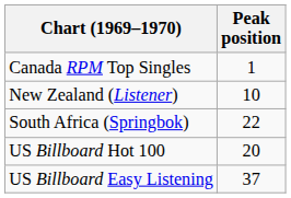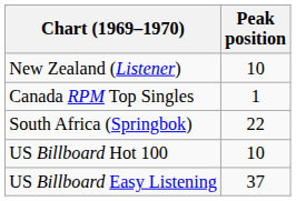rows swapped: Canada RPM Top Singles <-> New Zealand (Listener)
US Billboard Hot 100 | Peak position: 20 -> 10
